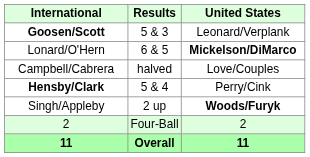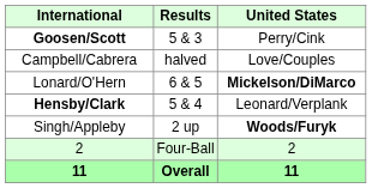Goosen/Scott | United States: Leonard/Verplank -> Perry/Cink
rows swapped: Lonard/O'Hern <-> Campbell/Cabrera
Hensby/Clark | United States: Perry/Cink -> Leonard/Verplank
